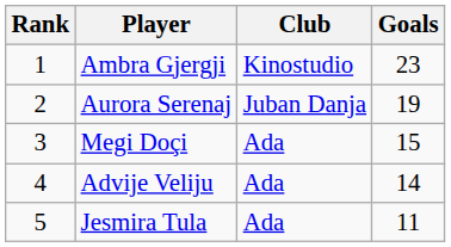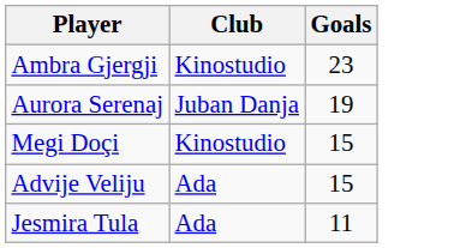- column: Rank | 1 | 2 | 3 | 4 | 5
Megi Doçi | Club: Ada -> Kinostudio
Advije Veliju | Goals: 14 -> 15
